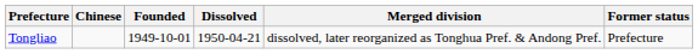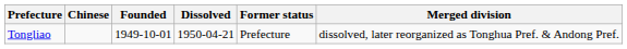columns swapped: Merged division <-> Former status
